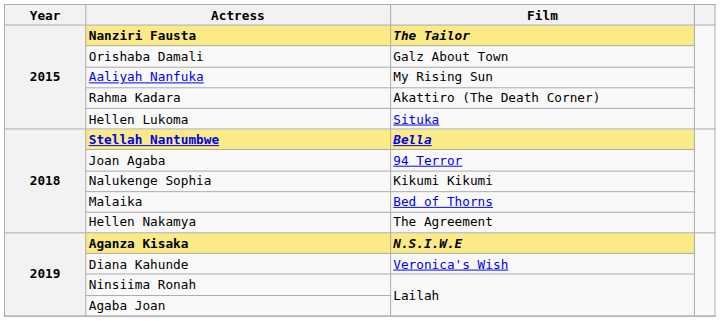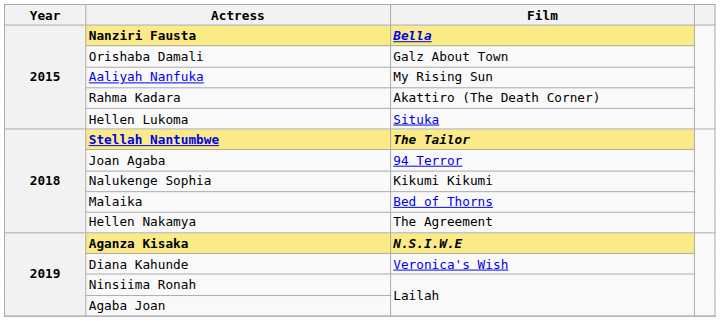Nanziri Fausta | Film: The Tailor -> Bella
Stellah Nantumbwe | Film: Bella -> The Tailor
